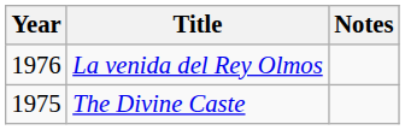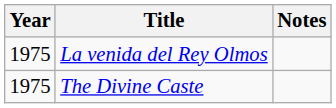La venida del Rey Olmos | Year: 1976 -> 1975
